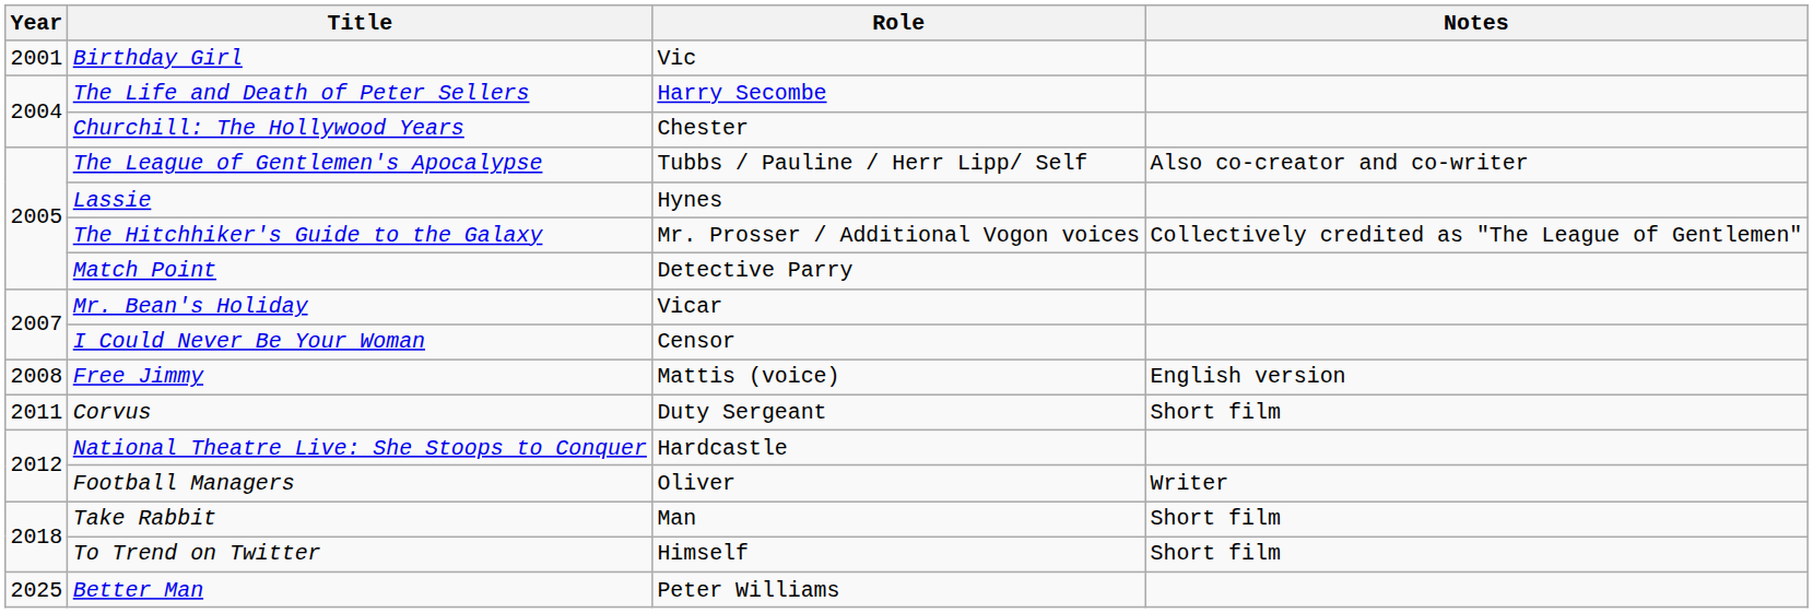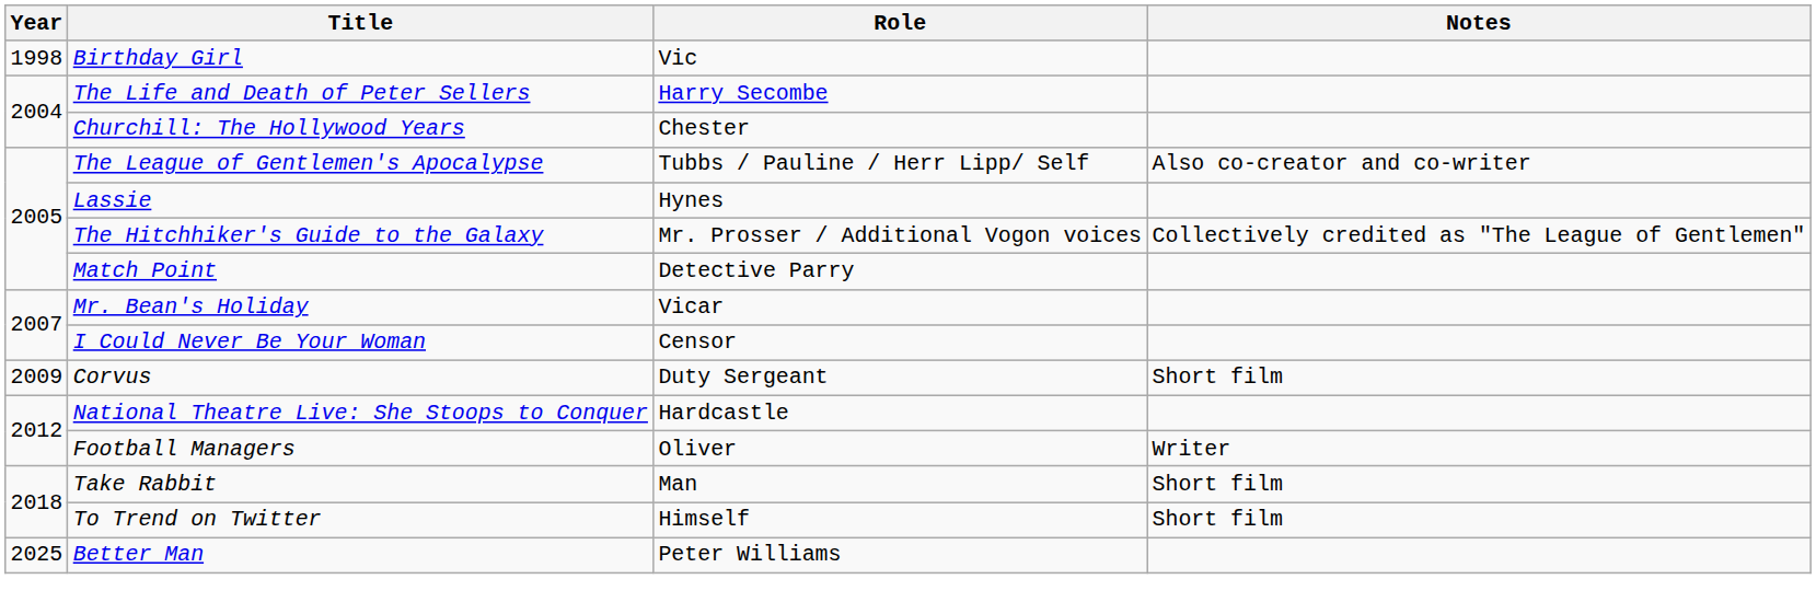Birthday Girl | Year: 2001 -> 1998
- row: 2008 | Free Jimmy | Mattis (voice) | English version
Corvus | Year: 2011 -> 2009
